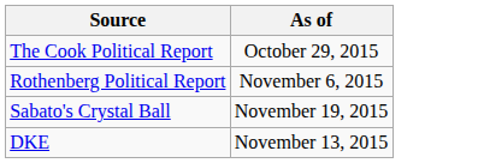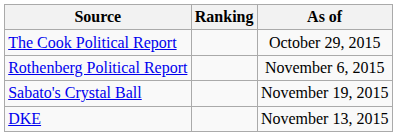+ column: Ranking
